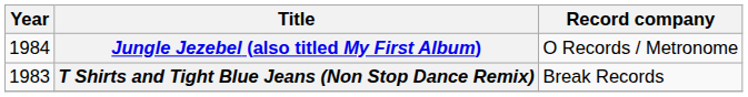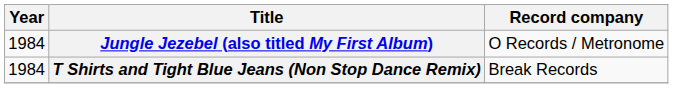T Shirts and Tight Blue Jeans (Non Stop Dance Remix) | Year: 1983 -> 1984
